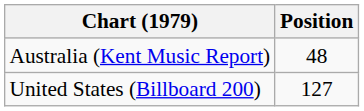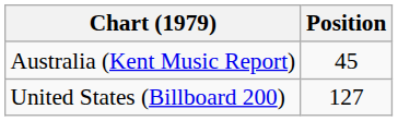Australia (Kent Music Report) | Position: 48 -> 45
